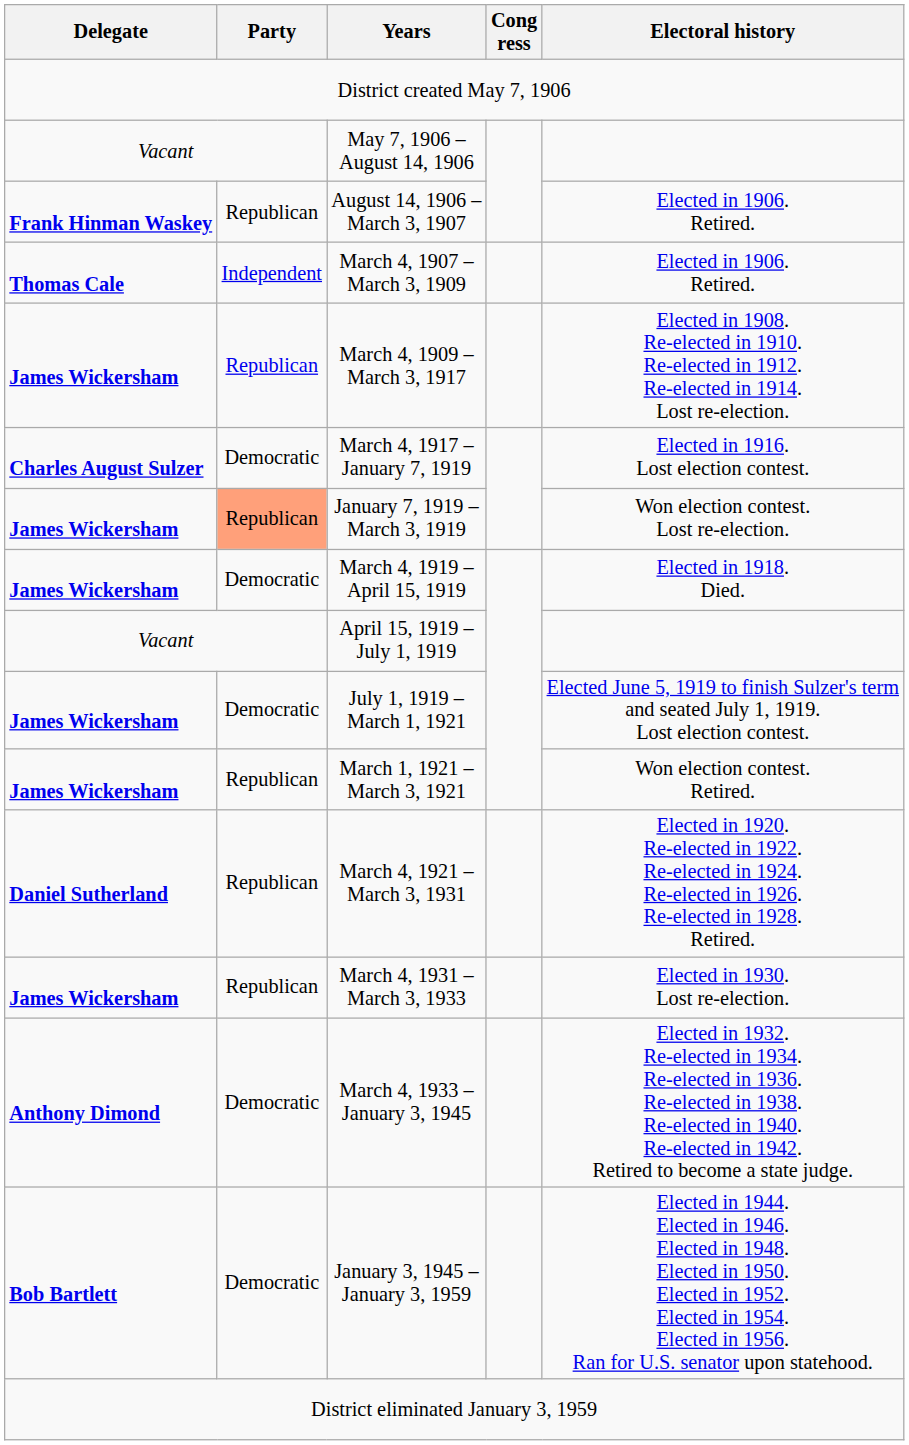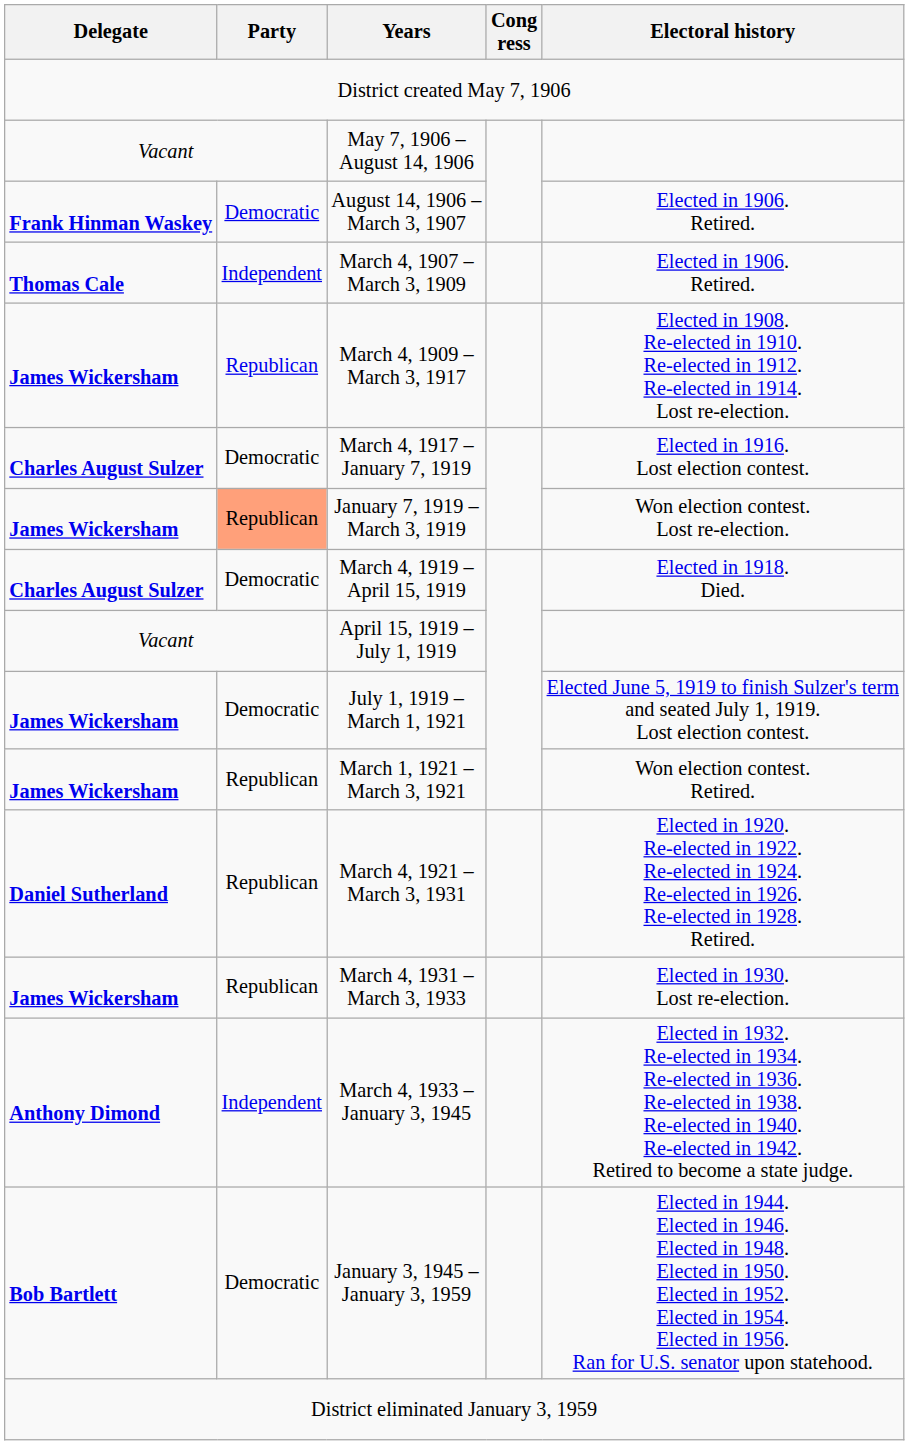August 14, 1906 – March 3, 1907 | Party: Republican -> Democratic
March 4, 1919 – April 15, 1919 | Delegate: James Wickersham -> Charles August Sulzer
March 4, 1933 – January 3, 1945 | Party: Democratic -> Independent
